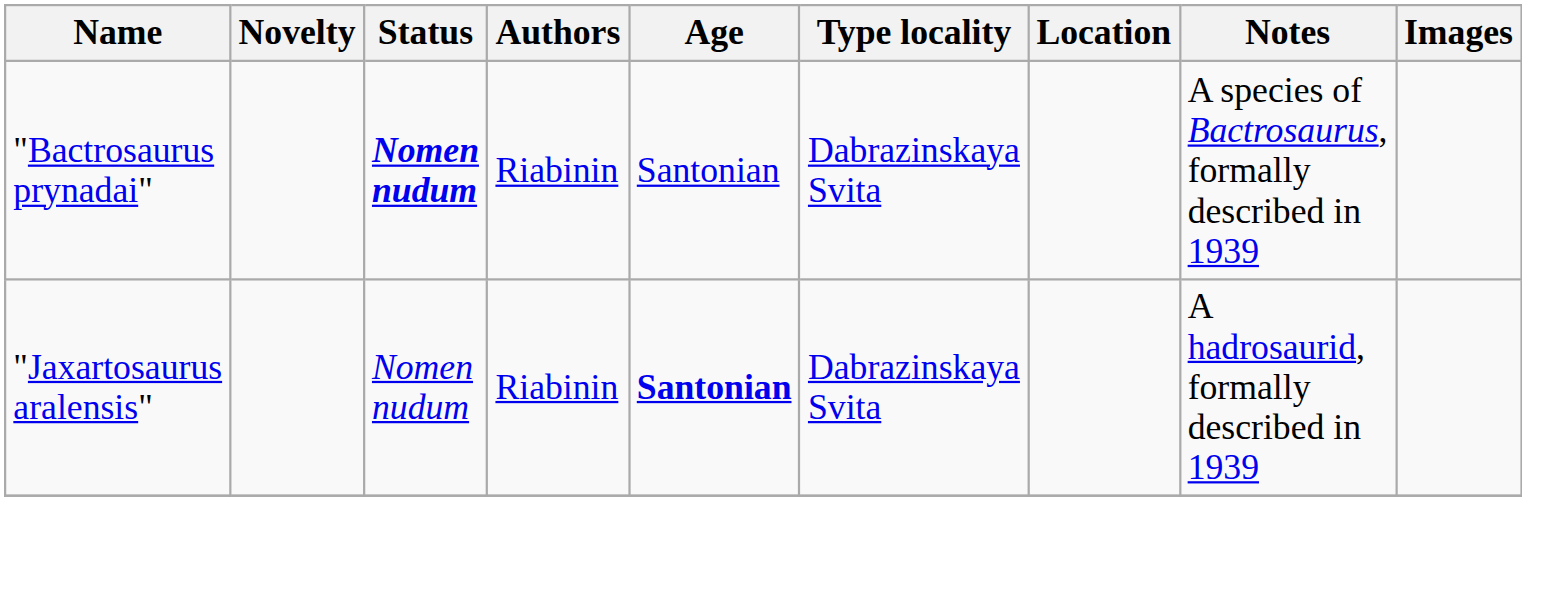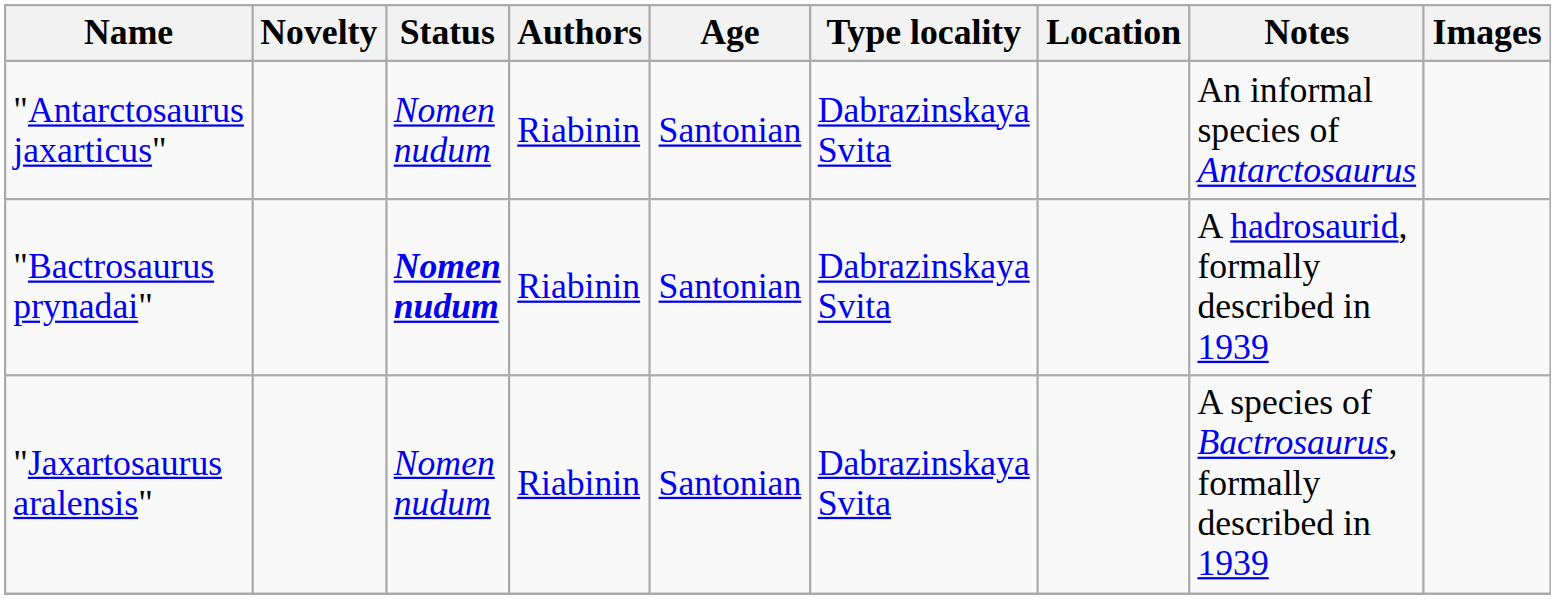+ row: "Antarctosaurus jaxarticus" | Nomen nudum | Riabinin | Santonian | Dabrazinskaya Svita | An informal species of Antarctosaurus
"Bactrosaurus prynadai" | Notes: A species of Bactrosaurus, formally described in 1939 -> A hadrosaurid, formally described in 1939
"Jaxartosaurus aralensis" | Age: bold -> normal
"Jaxartosaurus aralensis" | Notes: A hadrosaurid, formally described in 1939 -> A species of Bactrosaurus, formally described in 1939
